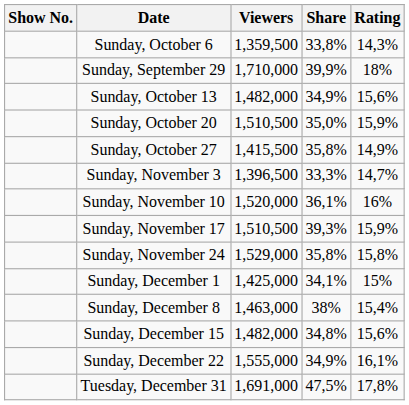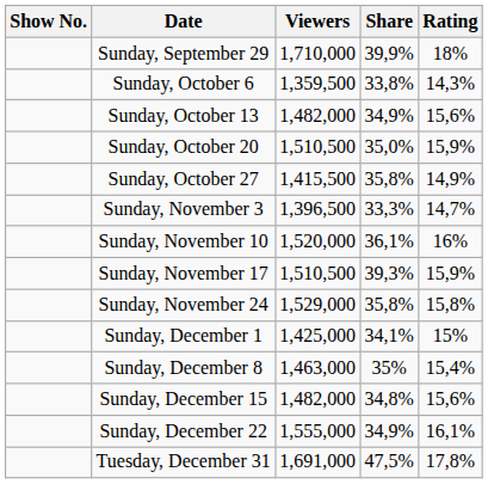rows swapped: Sunday, September 29 <-> Sunday, October 6
Sunday, December 8 | Share: 38% -> 35%
